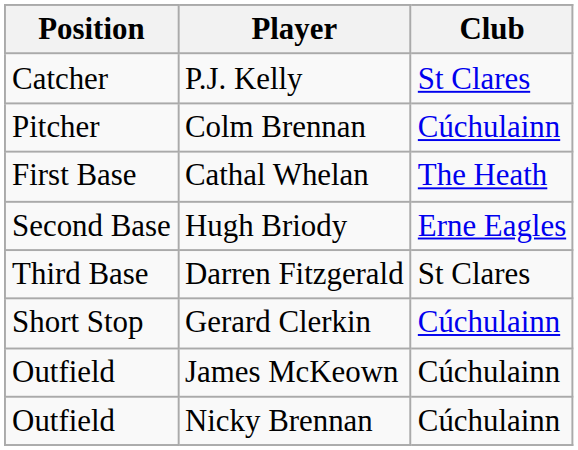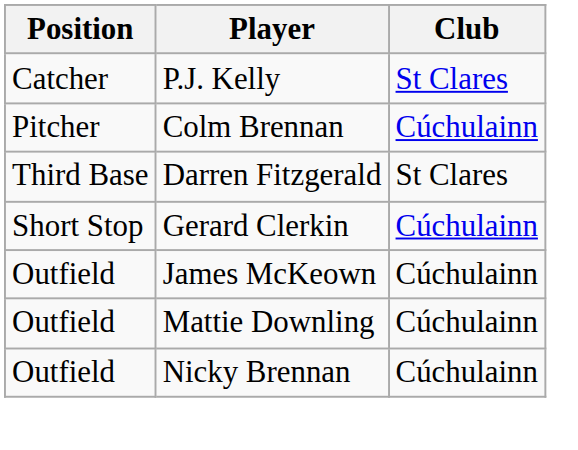- row: First Base | Cathal Whelan | The Heath
- row: Second Base | Hugh Briody | Erne Eagles
+ row: Outfield | Mattie Downling | Cúchulainn
